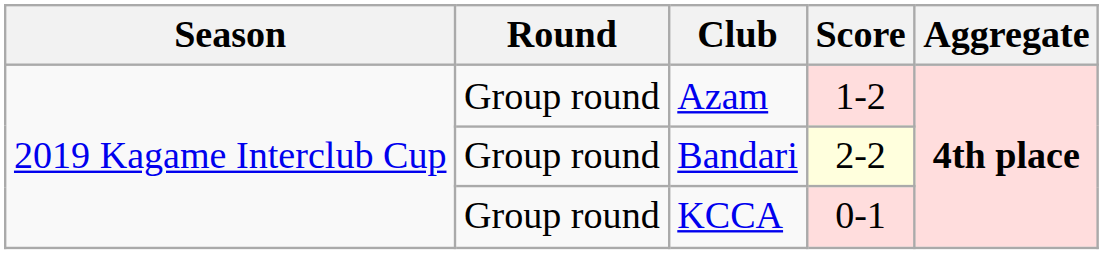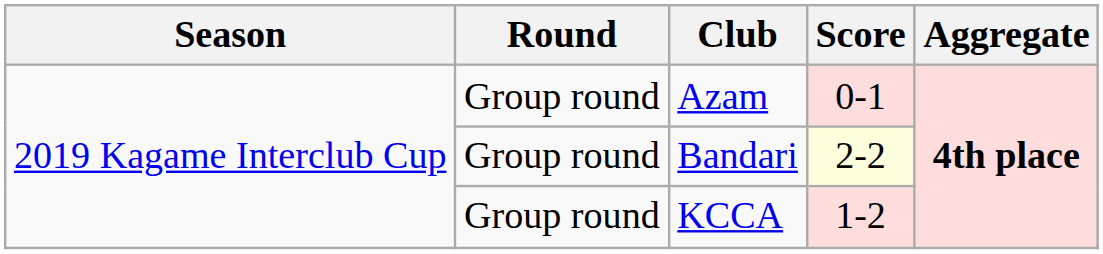Azam | Score: 1-2 -> 0-1
KCCA | Score: 0-1 -> 1-2
